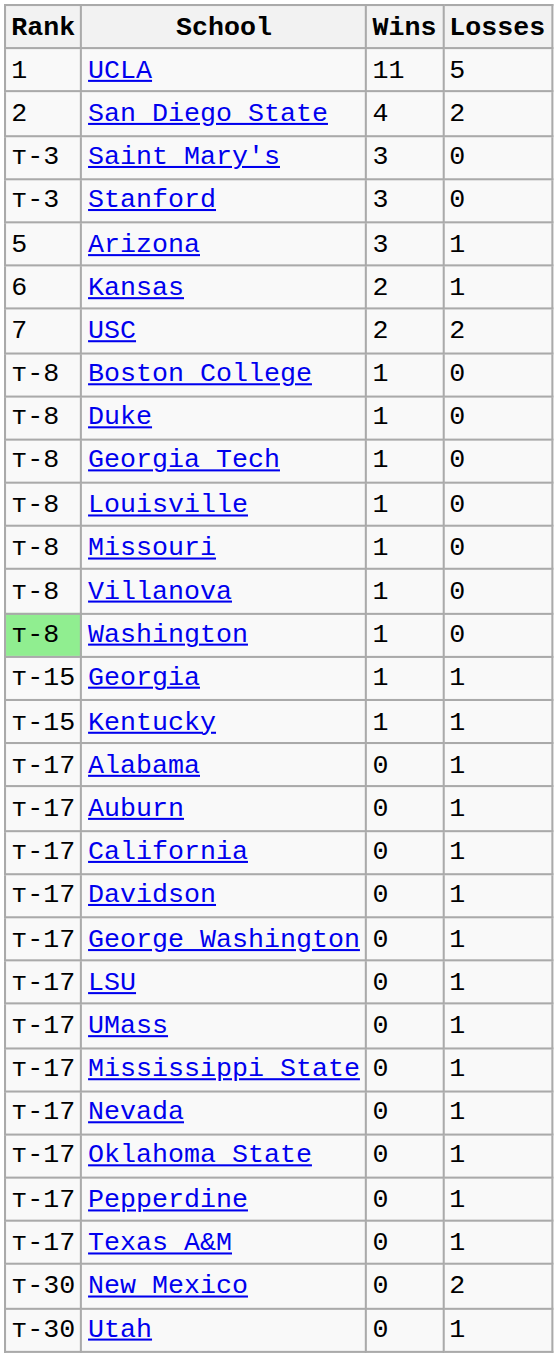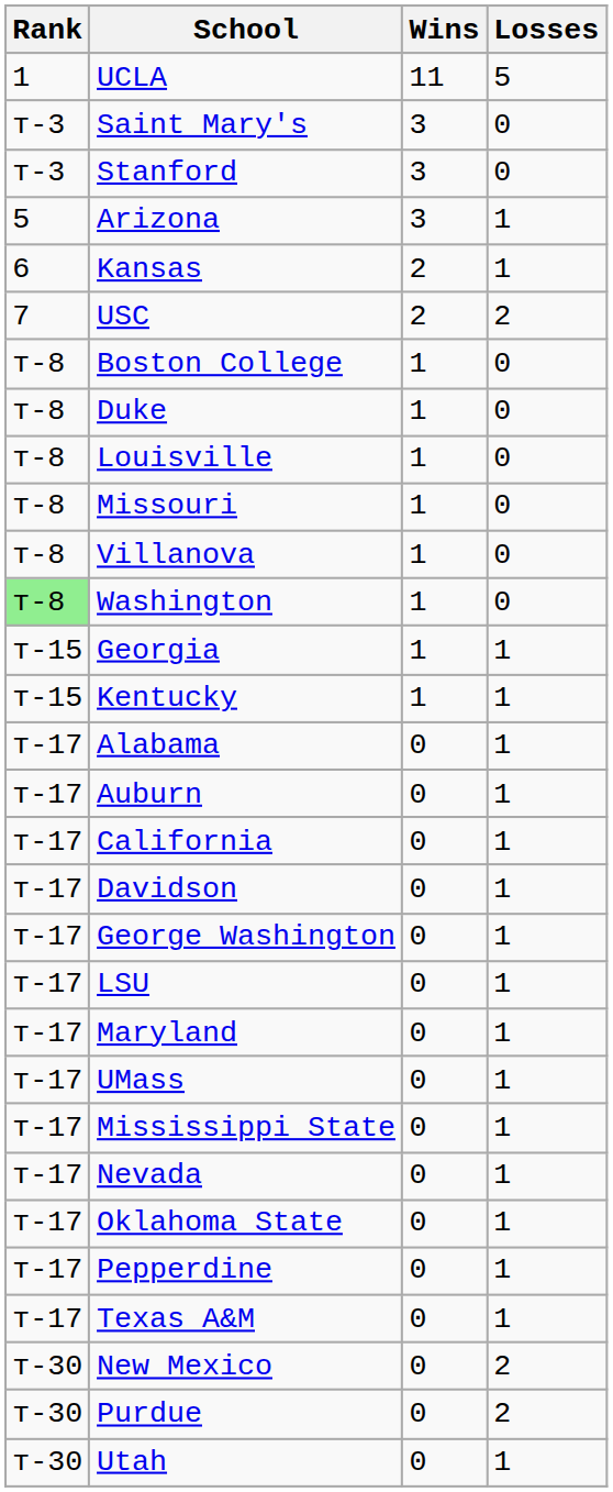- row: 2 | San Diego State | 4 | 2
- row: т-8 | Georgia Tech | 1 | 0
+ row: т-17 | Maryland | 0 | 1
+ row: т-30 | Purdue | 0 | 2
